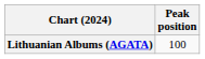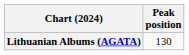Lithuanian Albums (AGATA) | Peak position: 100 -> 130
